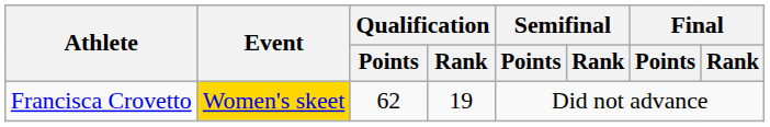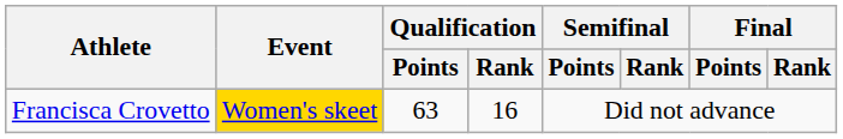Francisca Crovetto | Qualification / Points: 62 -> 63
Francisca Crovetto | Qualification / Rank: 19 -> 16
